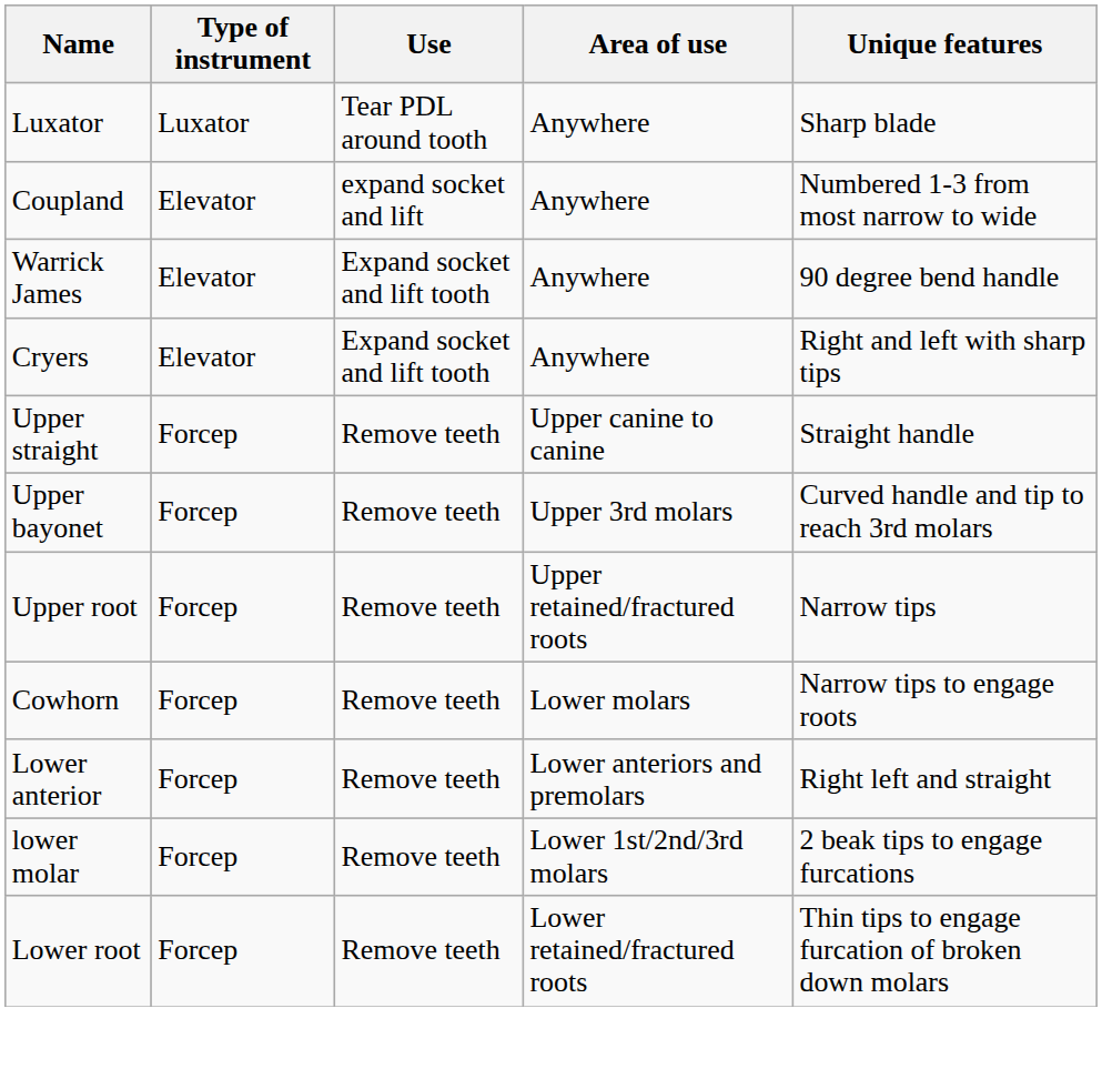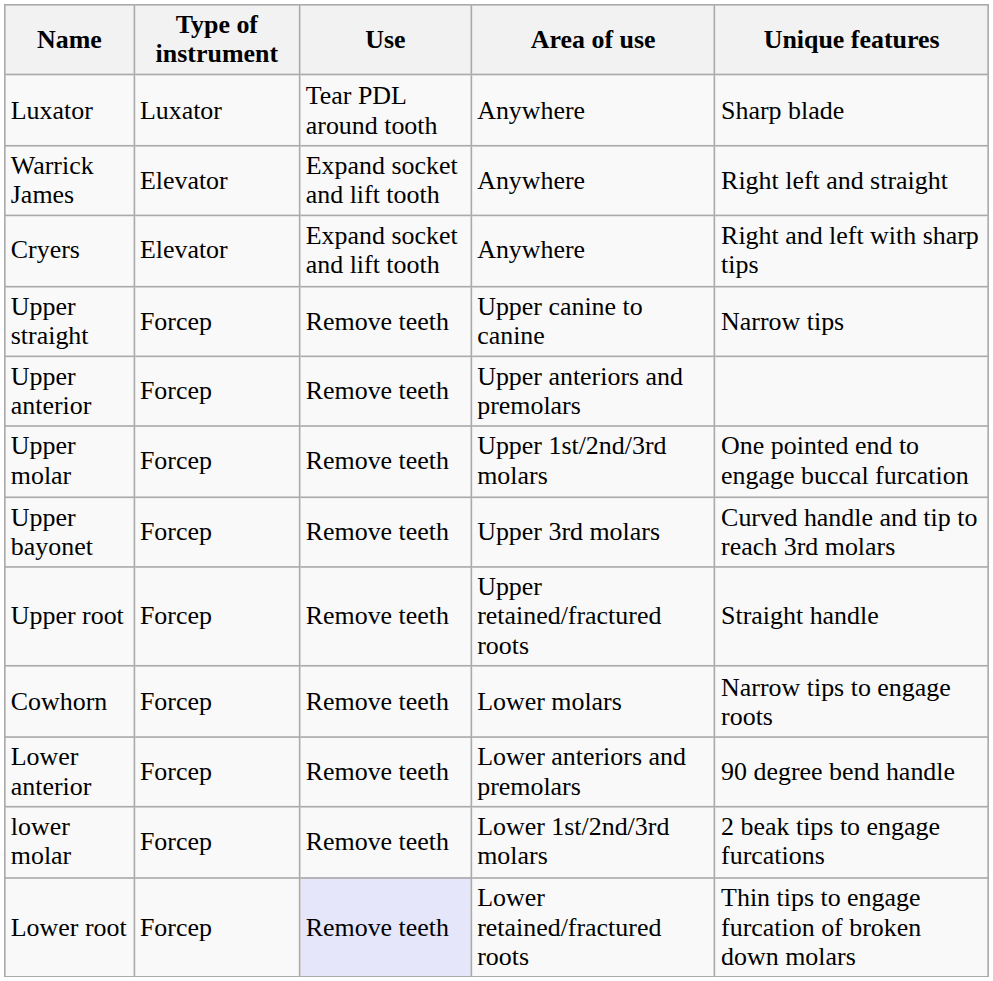- row: Coupland | Elevator | expand socket and lift | Anywhere | Numbered 1-3 from most narrow to wide
Warrick James | Unique features: 90 degree bend handle -> Right left and straight
Upper straight | Unique features: Straight handle -> Narrow tips
+ row: Upper anterior | Forcep | Remove teeth | Upper anteriors and premolars
+ row: Upper molar | Forcep | Remove teeth | Upper 1st/2nd/3rd molars | One pointed end to engage buccal furcation
Upper root | Unique features: Narrow tips -> Straight handle
Lower anterior | Unique features: Right left and straight -> 90 degree bend handle
Lower root | Use: no background -> lavender background
